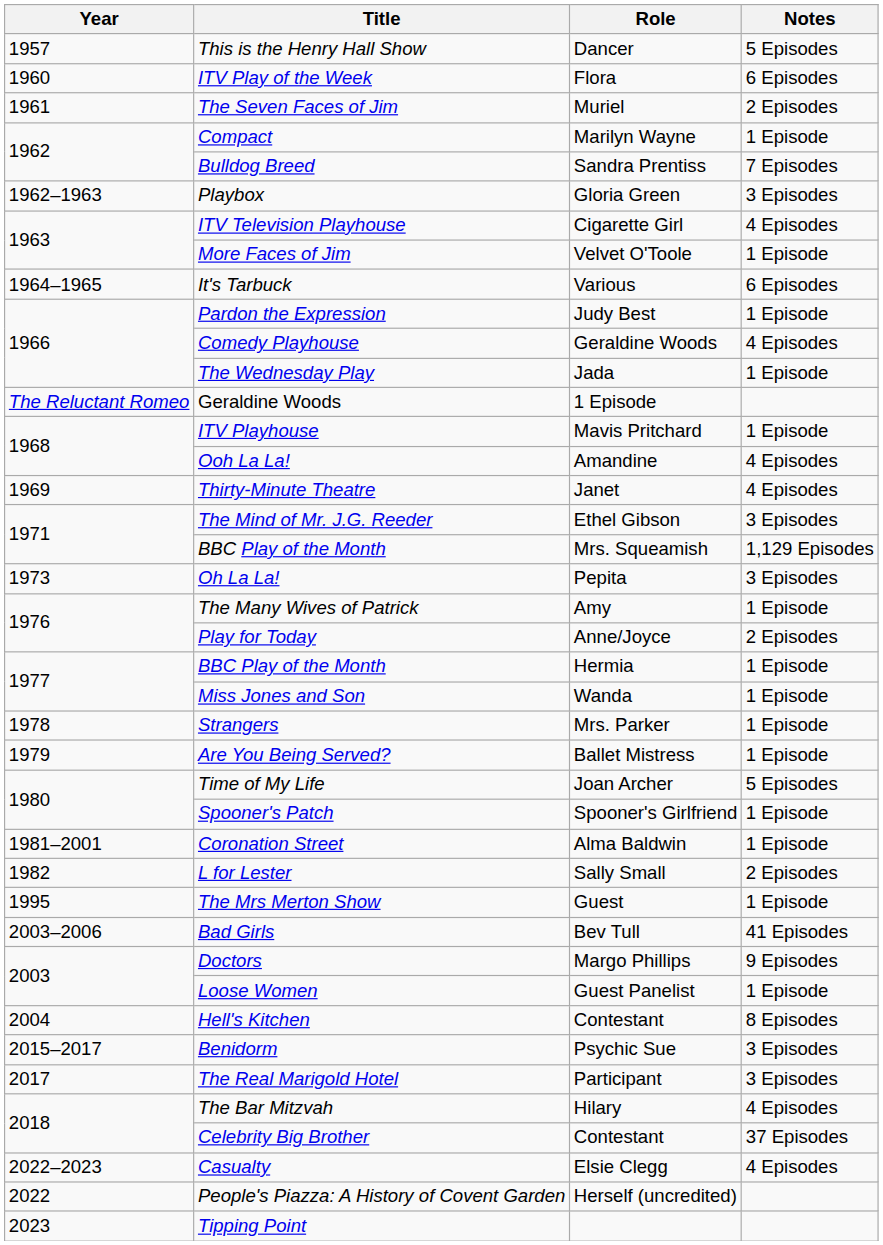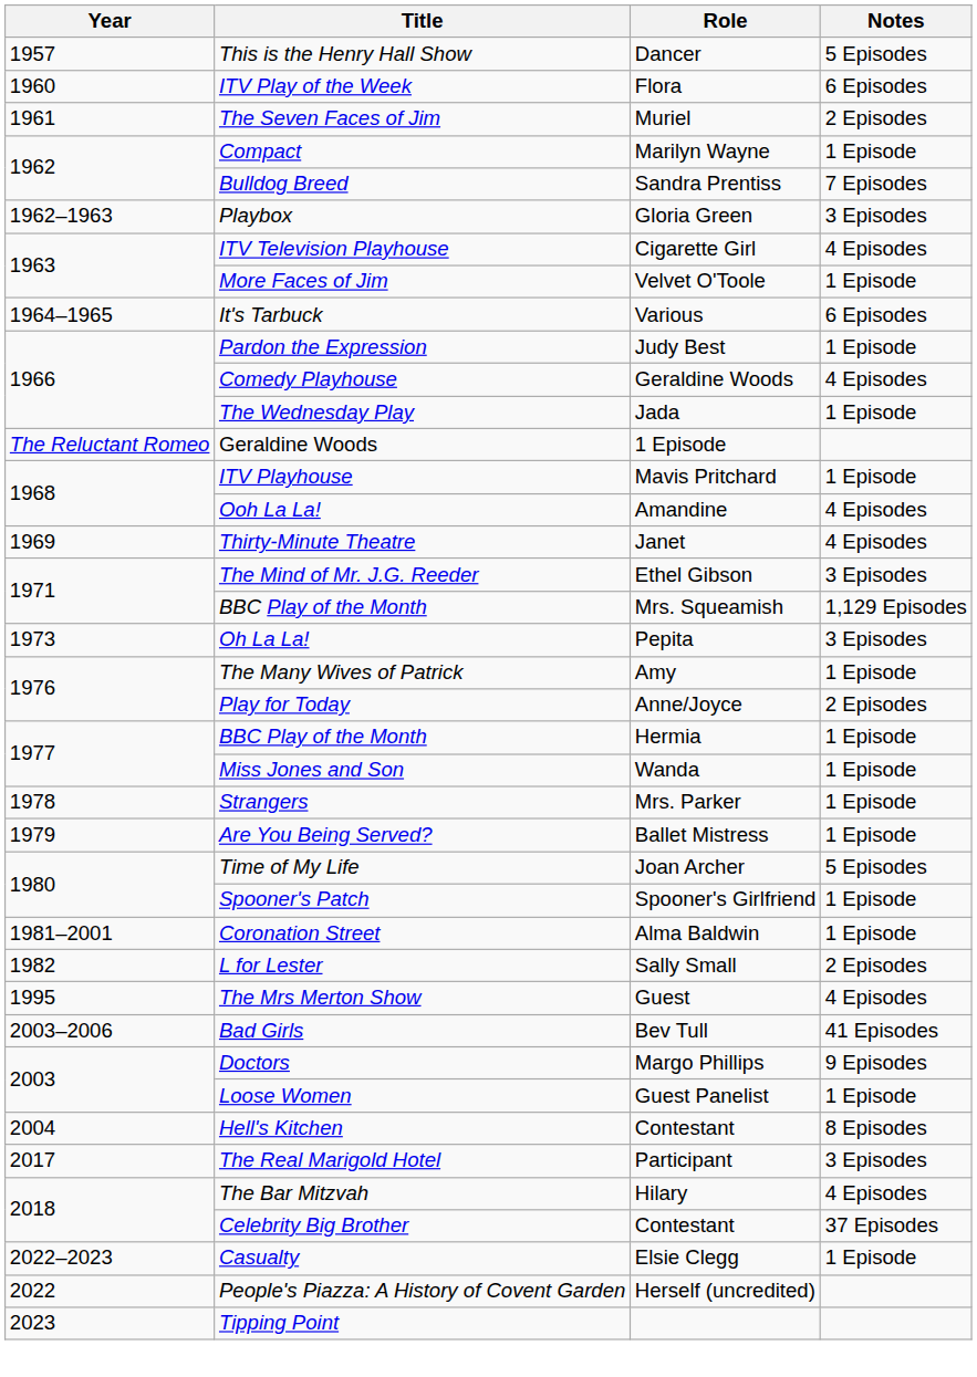The Mrs Merton Show | Notes: 1 Episode -> 4 Episodes
- row: 2015–2017 | Benidorm | Psychic Sue | 3 Episodes
Casualty | Notes: 4 Episodes -> 1 Episode
